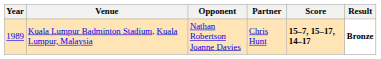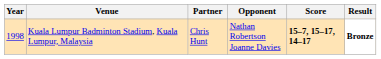columns swapped: Partner <-> Opponent
Kuala Lumpur Badminton Stadium, Kuala Lumpur, Malaysia | Year: 1989 -> 1998
